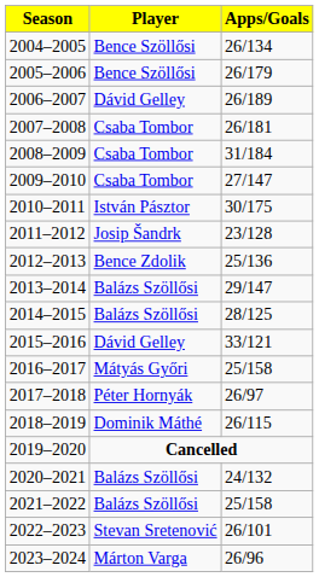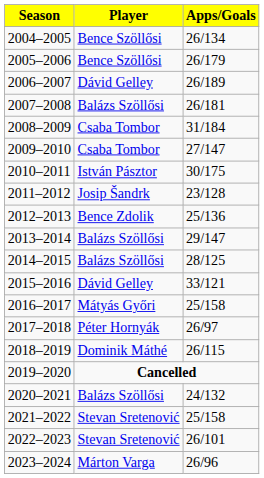2007–2008 | Player: Csaba Tombor -> Balázs Szöllősi
2021–2022 | Player: Balázs Szöllősi -> Stevan Sretenović
